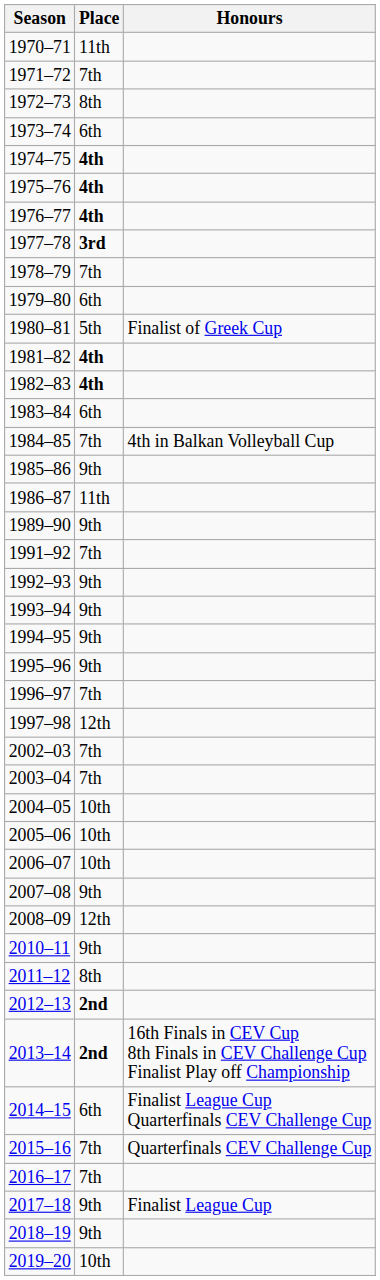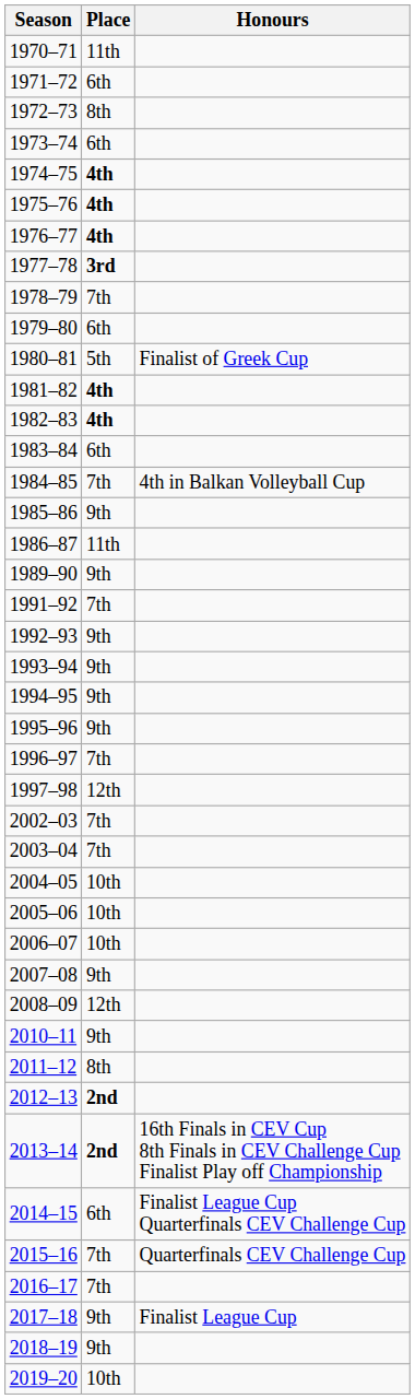1971–72 | Place: 7th -> 6th
